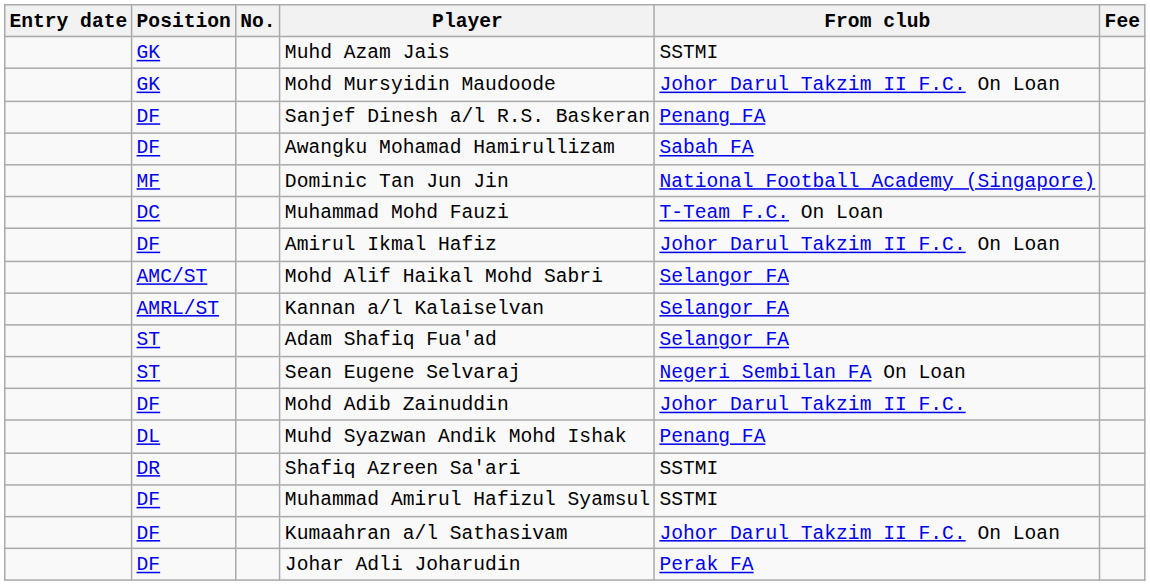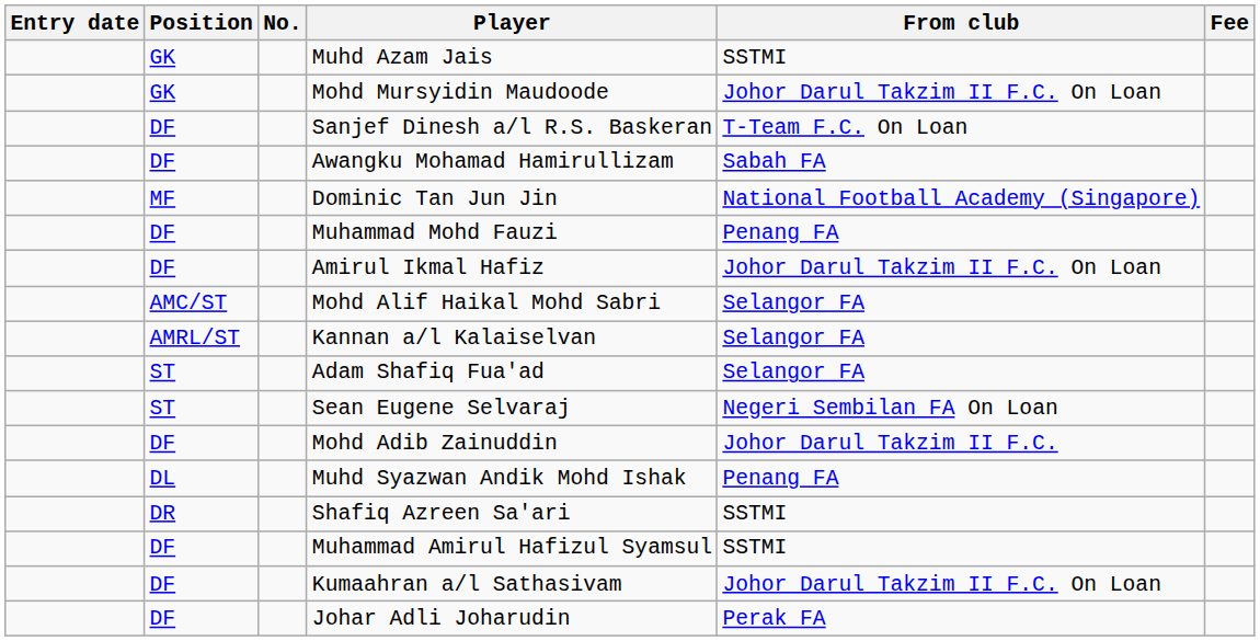Sanjef Dinesh a/l R.S. Baskeran | From club: Penang FA -> T-Team F.C. On Loan
Muhammad Mohd Fauzi | Position: DC -> DF
Muhammad Mohd Fauzi | From club: T-Team F.C. On Loan -> Penang FA
